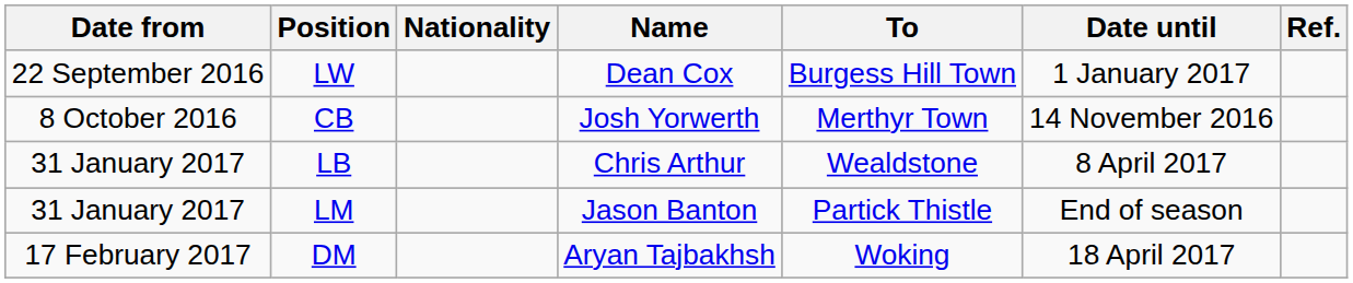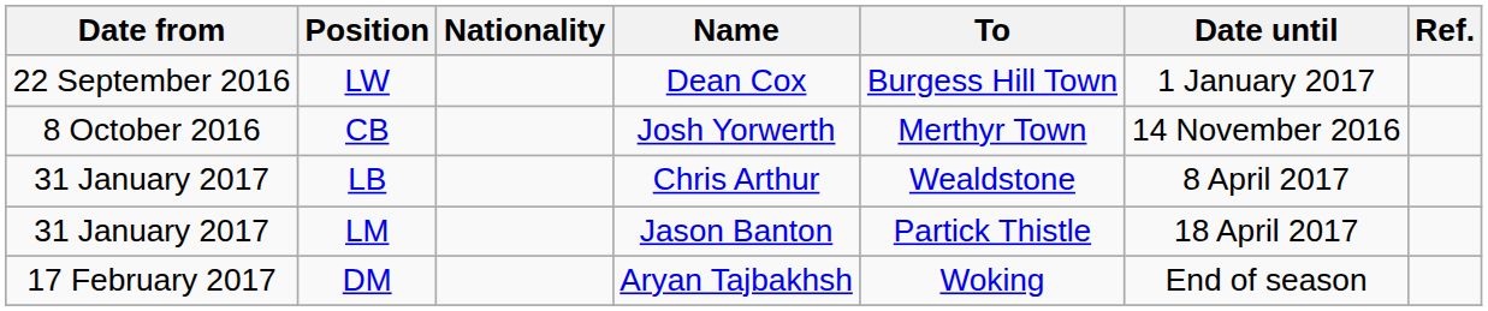LM | Date until: End of season -> 18 April 2017
DM | Date until: 18 April 2017 -> End of season
